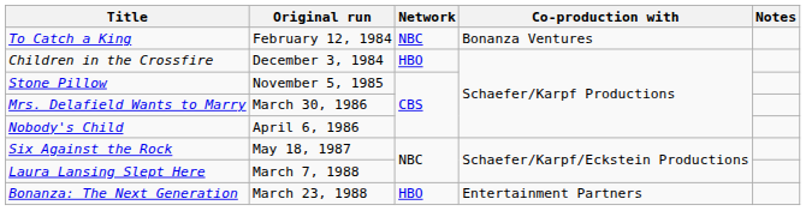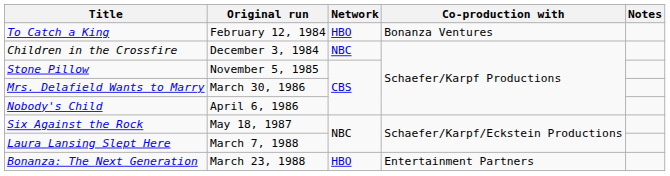To Catch a King | Network: NBC -> HBO
Children in the Crossfire | Network: HBO -> NBC
